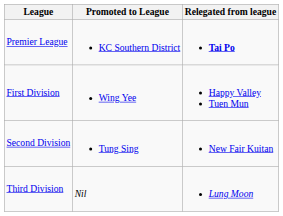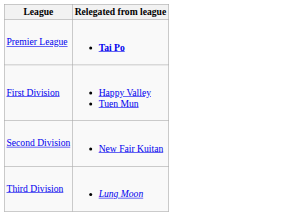- column: Promoted to League | KC Southern District | Wing Yee | Tung Sing | Nil
